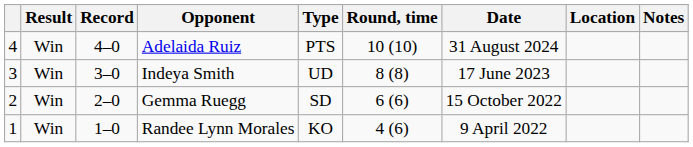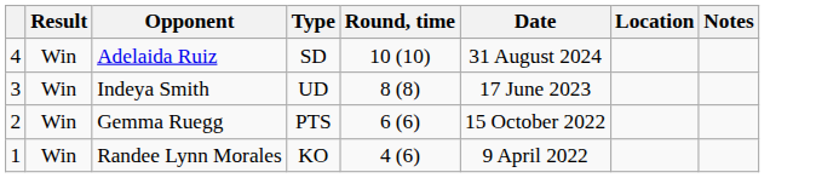- column: Record | 4–0 | 3–0 | 2–0 | 1–0
Adelaida Ruiz | Type: PTS -> SD
Gemma Ruegg | Type: SD -> PTS
